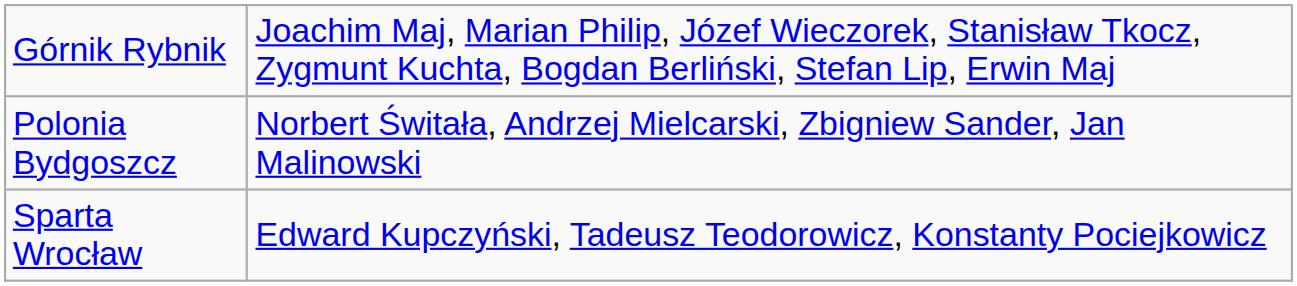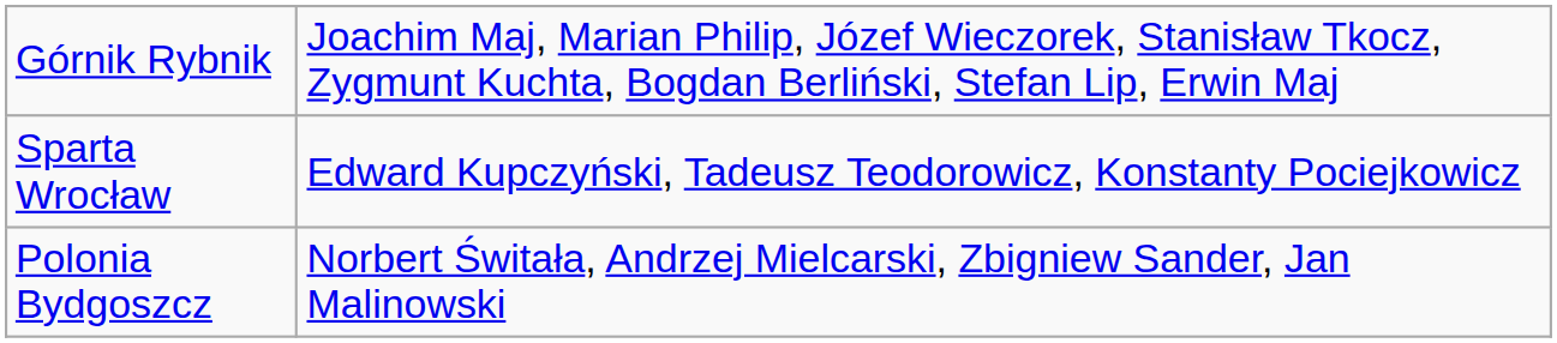rows swapped: Sparta Wrocław <-> Polonia Bydgoszcz
